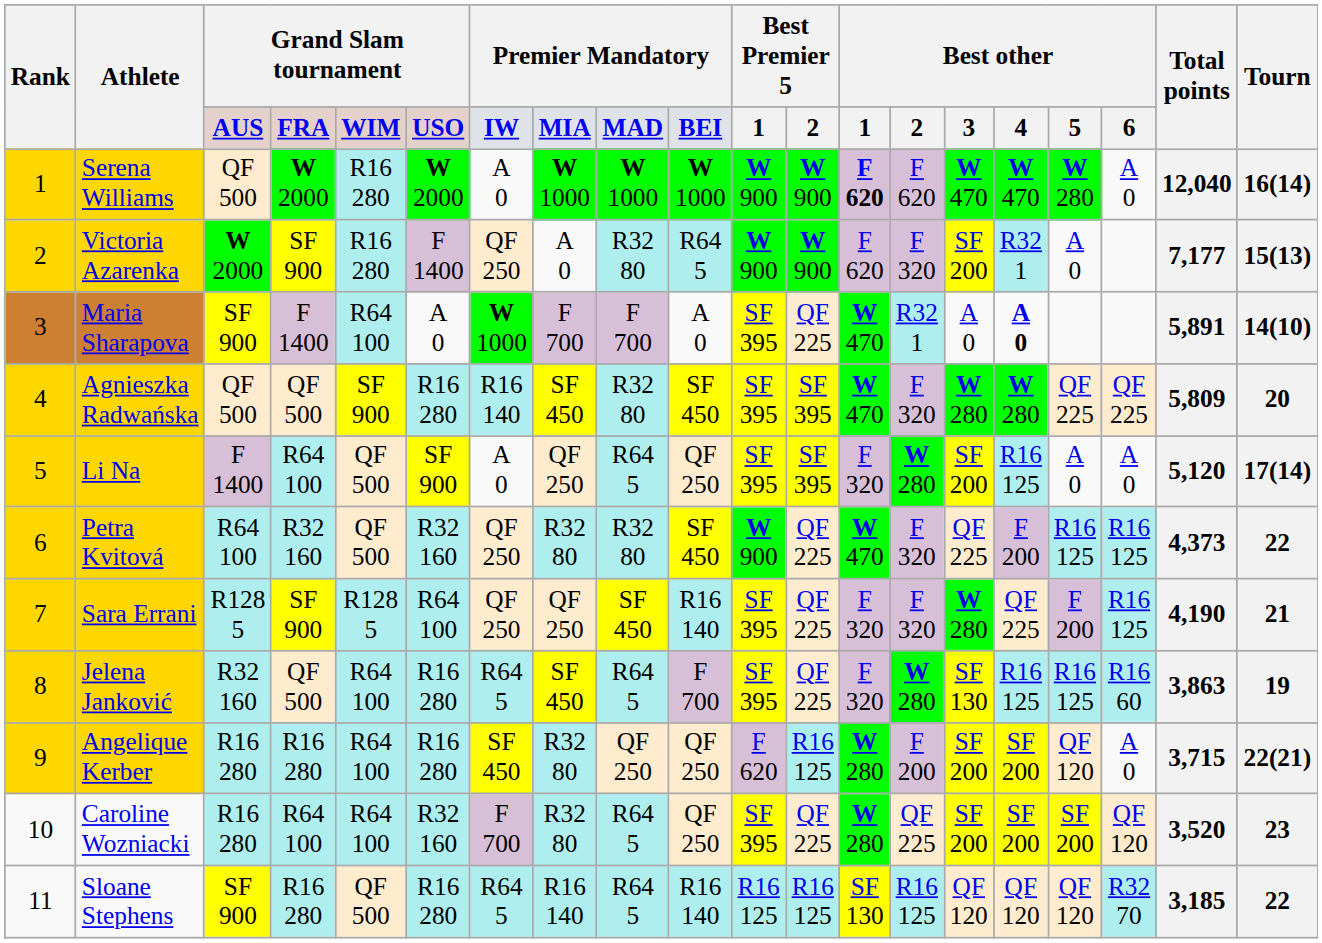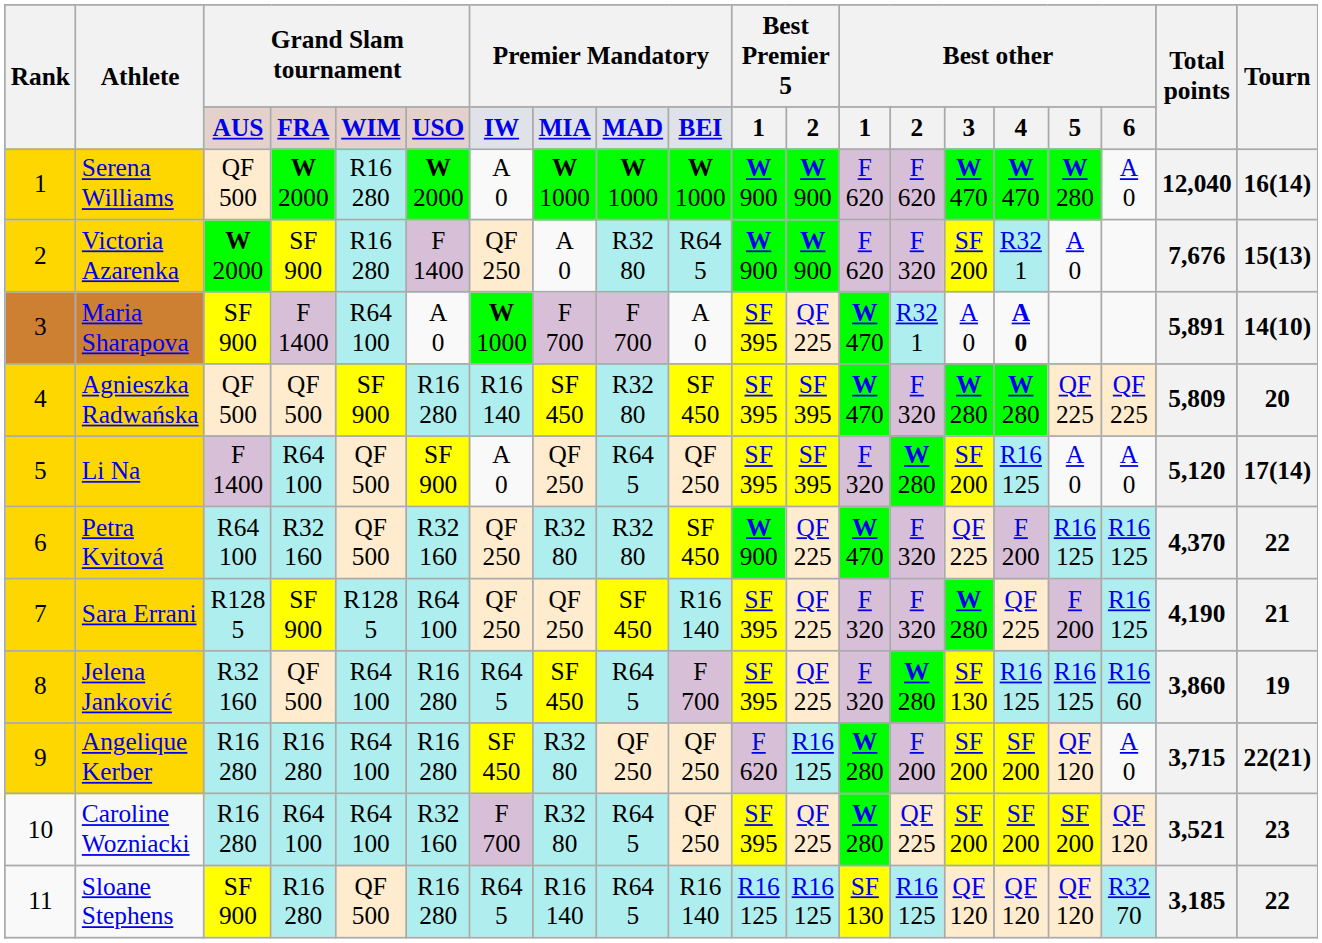Serena Williams | column 13: bold -> normal
Victoria Azarenka | Total points: 7,177 -> 7,676
Petra Kvitová | Total points: 4,373 -> 4,370
Jelena Janković | Total points: 3,863 -> 3,860
Caroline Wozniacki | Total points: 3,520 -> 3,521
